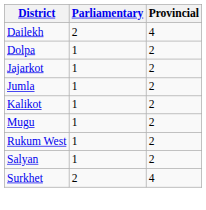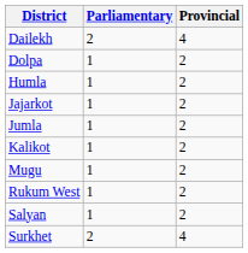+ row: Humla | 1 | 2
